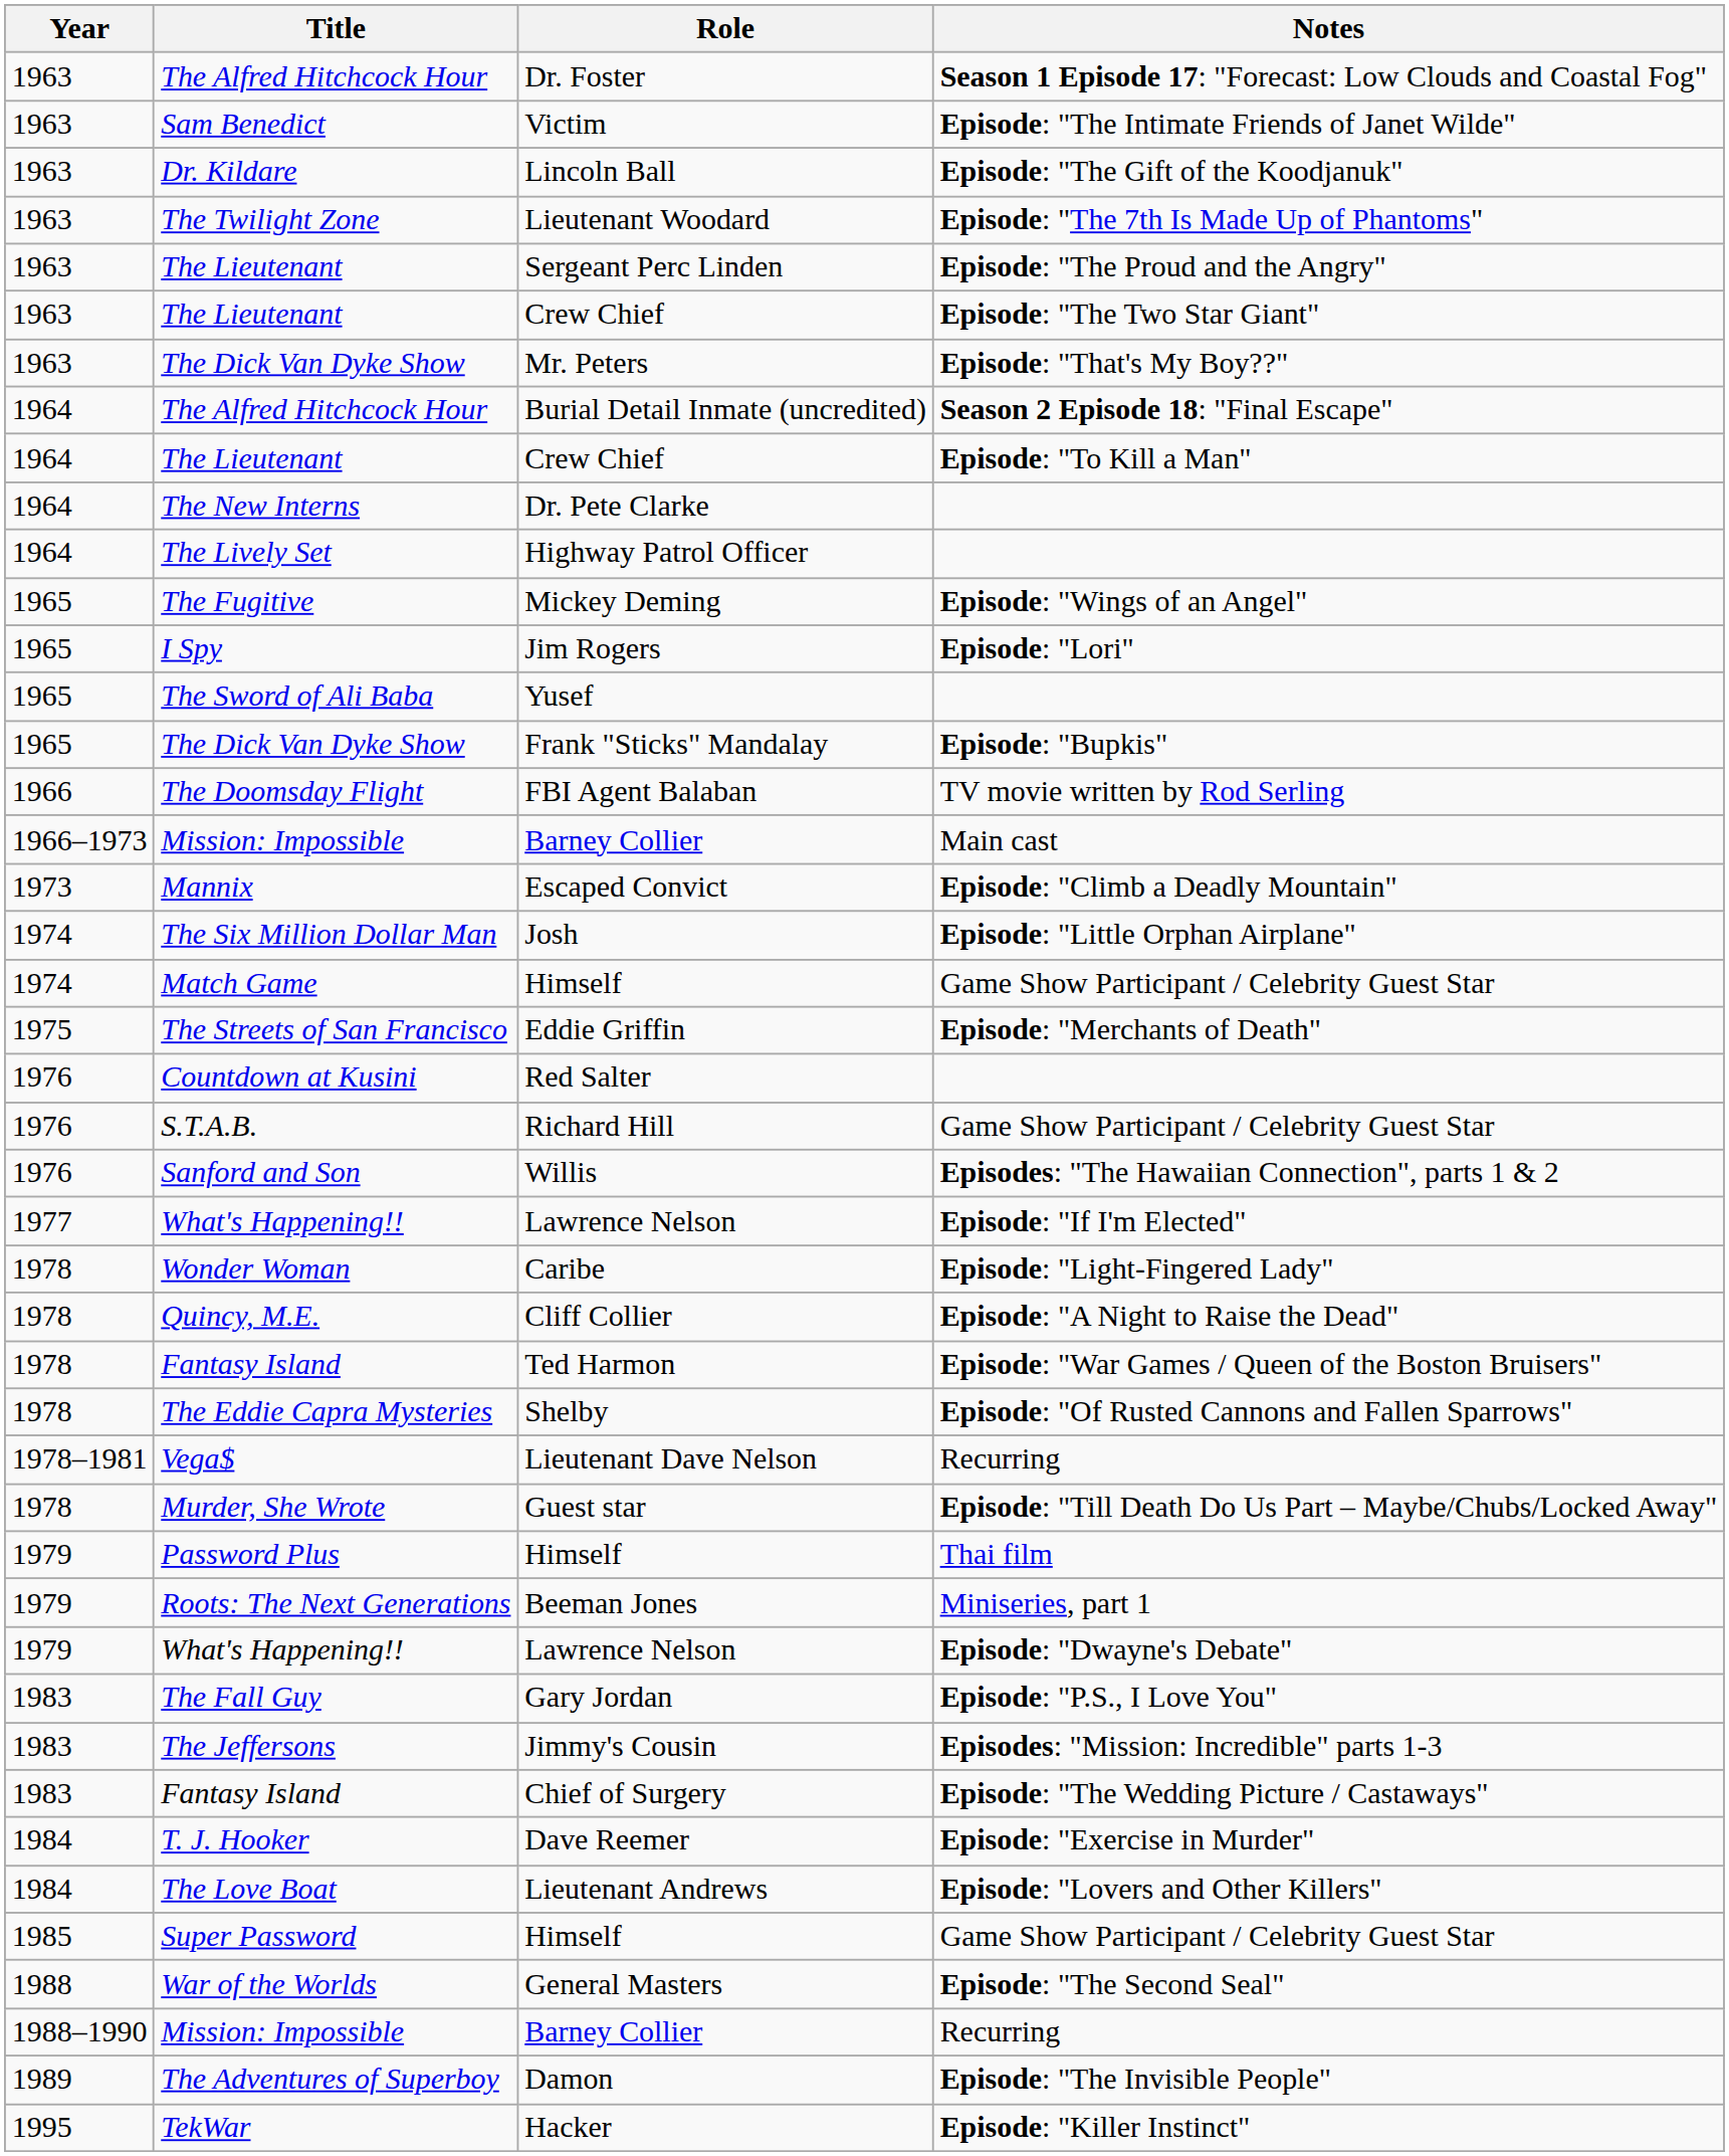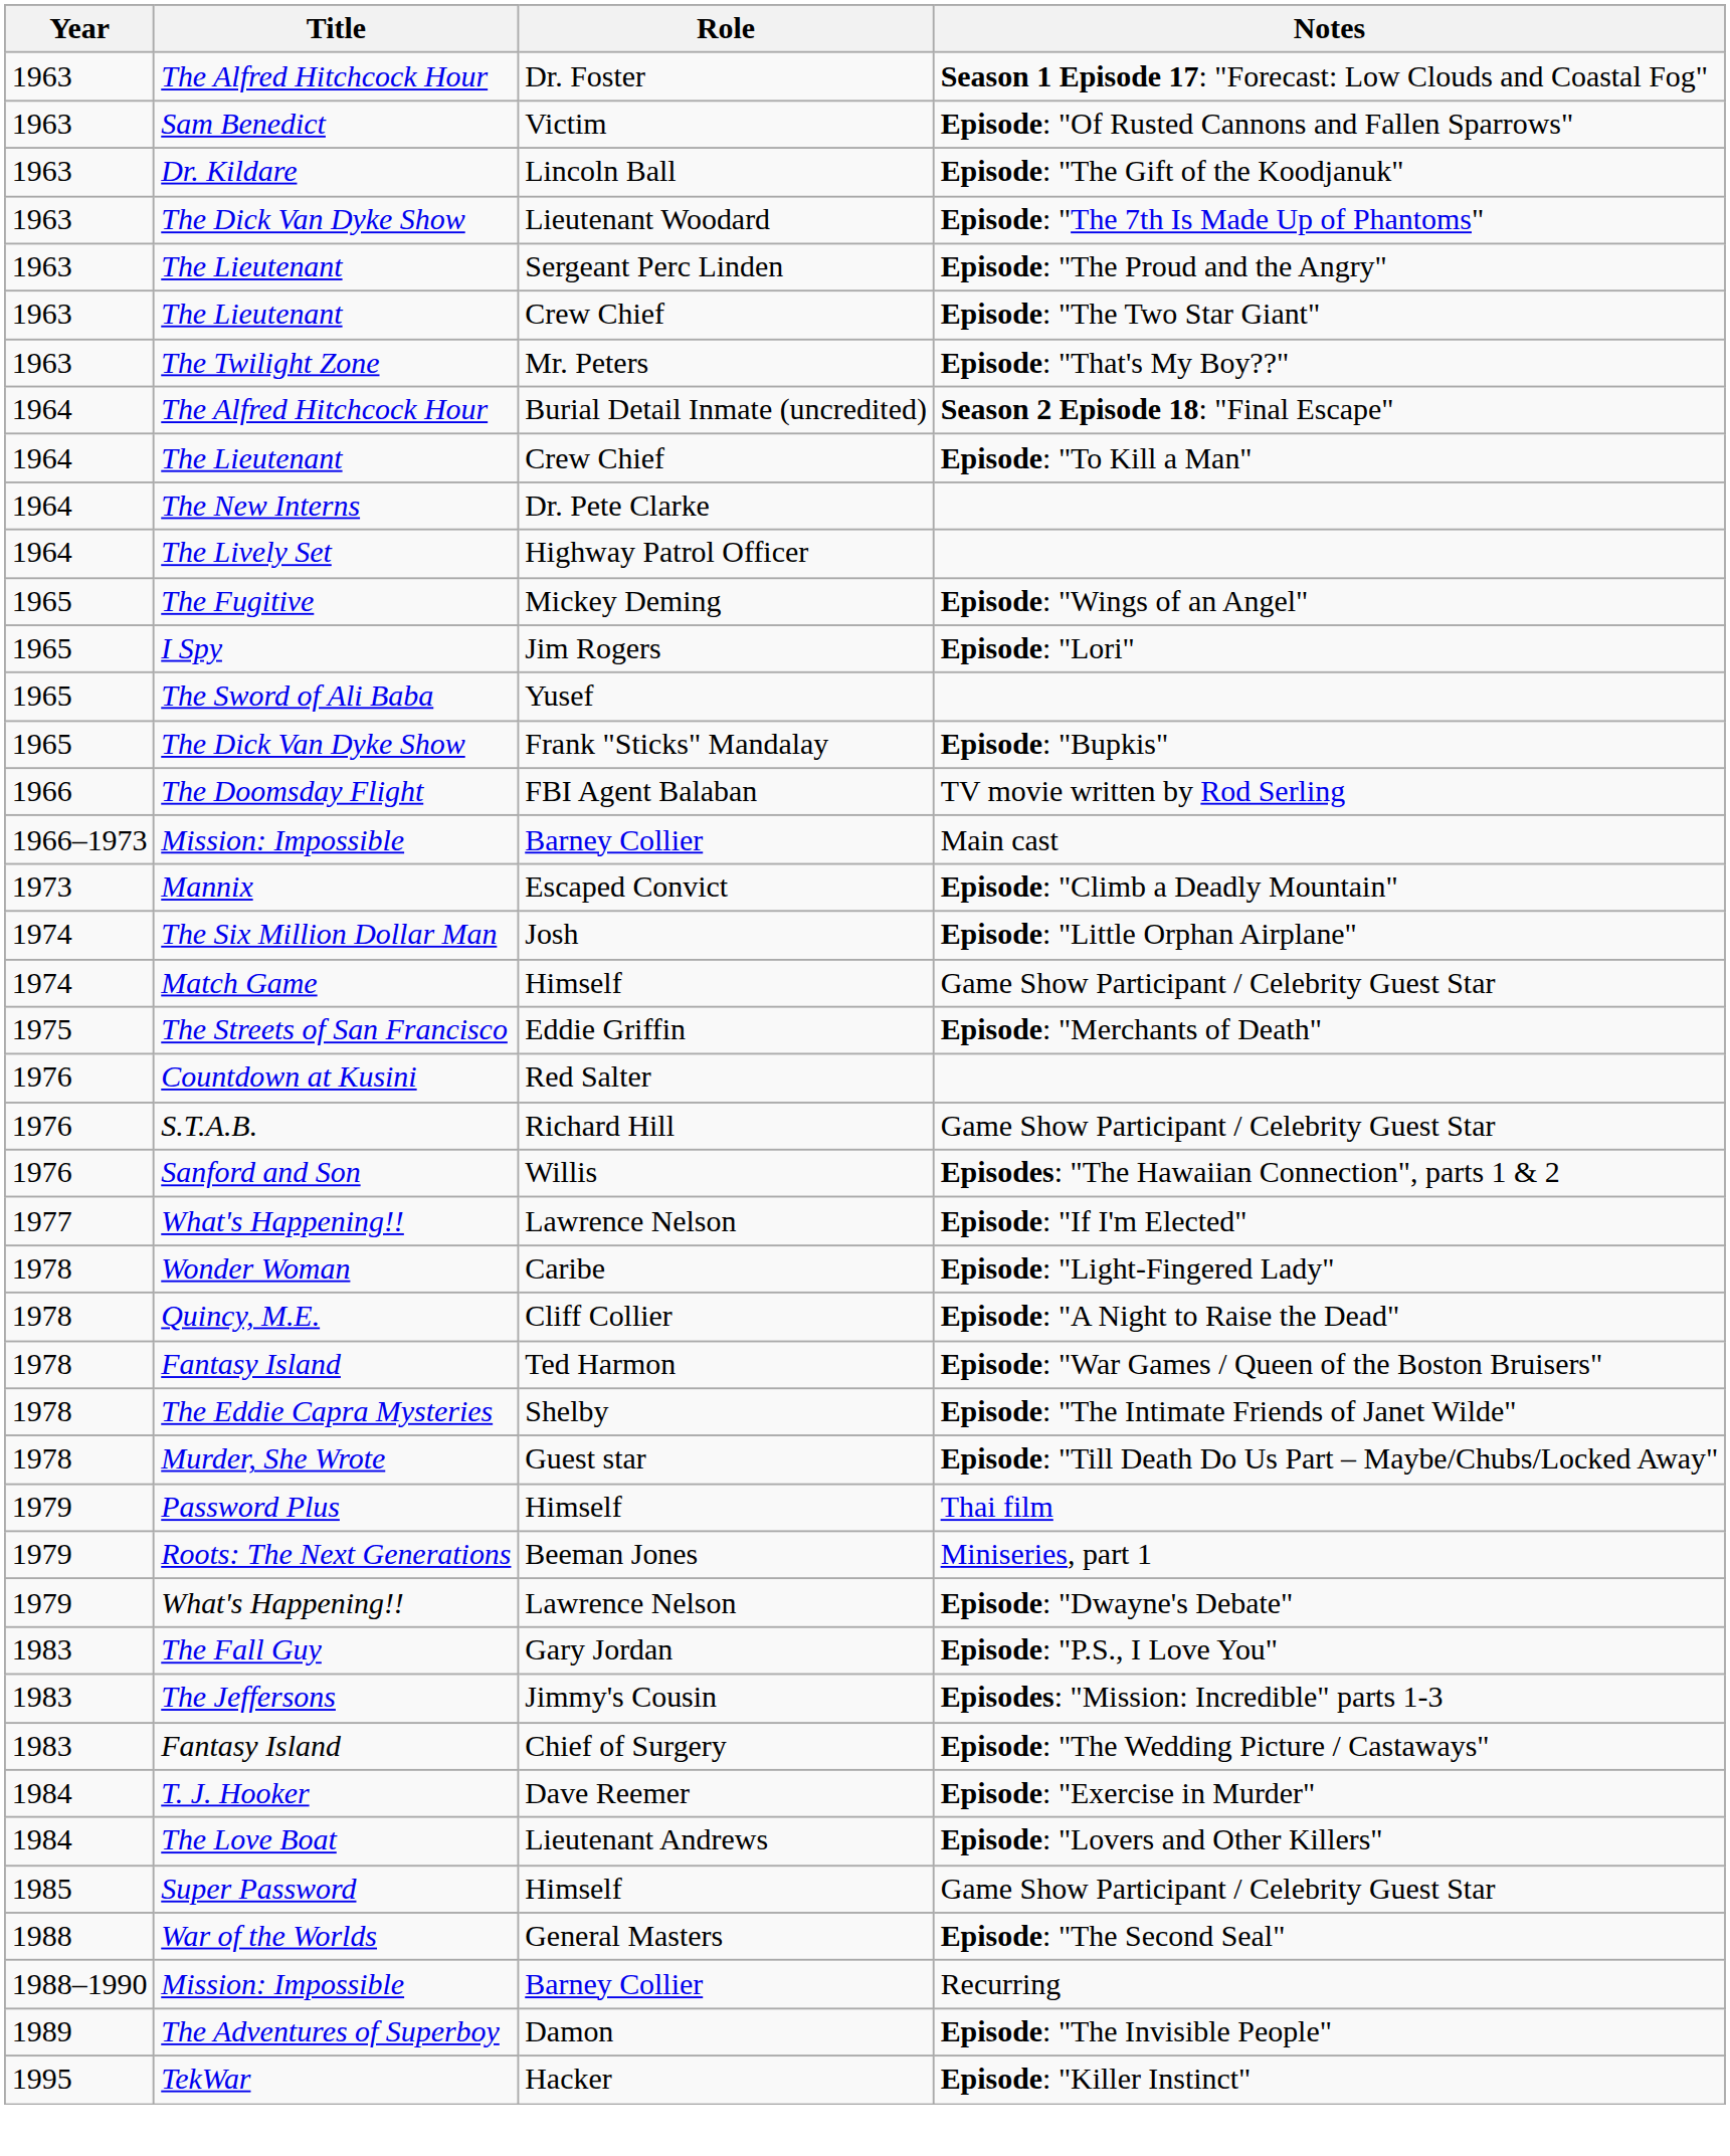Victim | Notes: Episode: "The Intimate Friends of Janet Wilde" -> Episode: "Of Rusted Cannons and Fallen Sparrows"
Lieutenant Woodard | Title: The Twilight Zone -> The Dick Van Dyke Show
Mr. Peters | Title: The Dick Van Dyke Show -> The Twilight Zone
Shelby | Notes: Episode: "Of Rusted Cannons and Fallen Sparrows" -> Episode: "The Intimate Friends of Janet Wilde"
- row: 1978–1981 | Vega$ | Lieutenant Dave Nelson | Recurring
